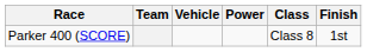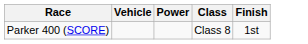- column: Team
